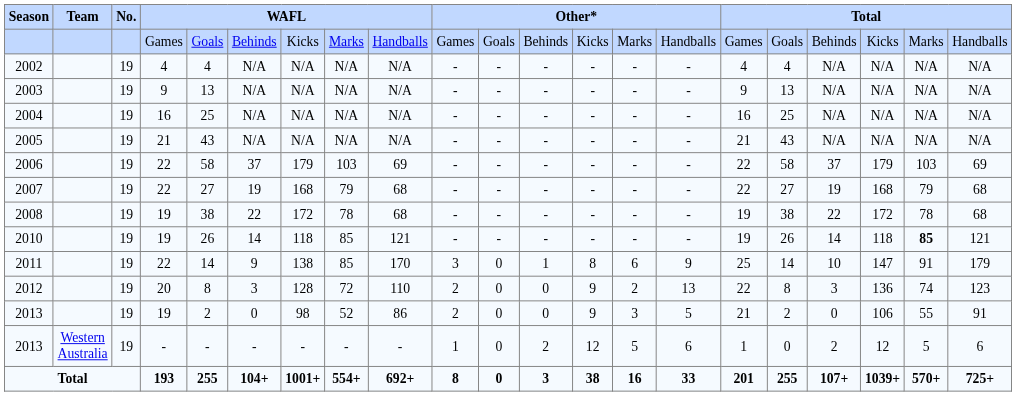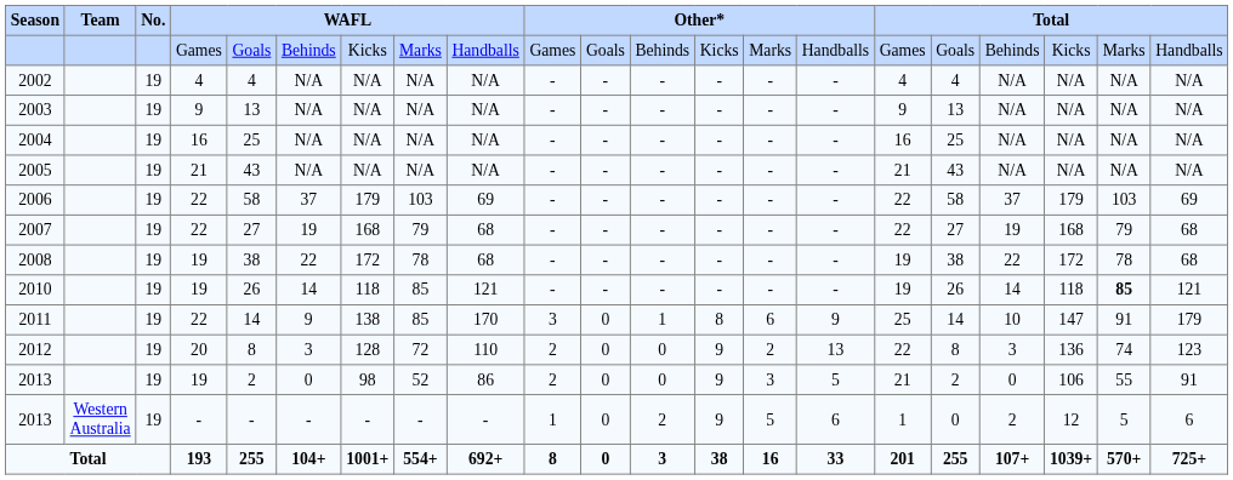2013 / - | column 13: 12 -> 9
